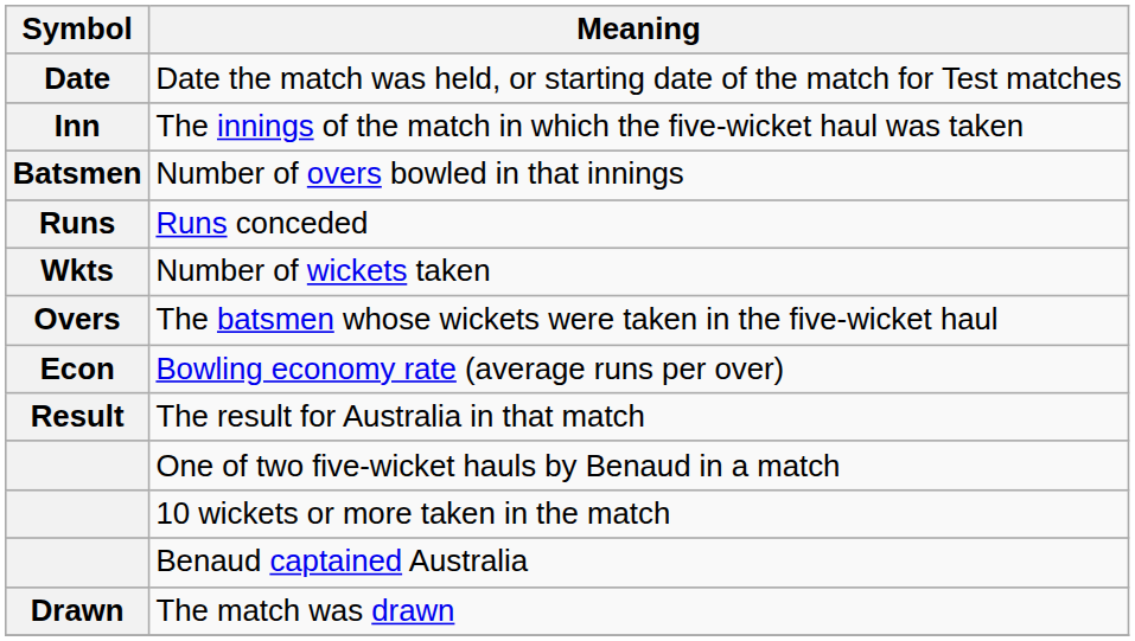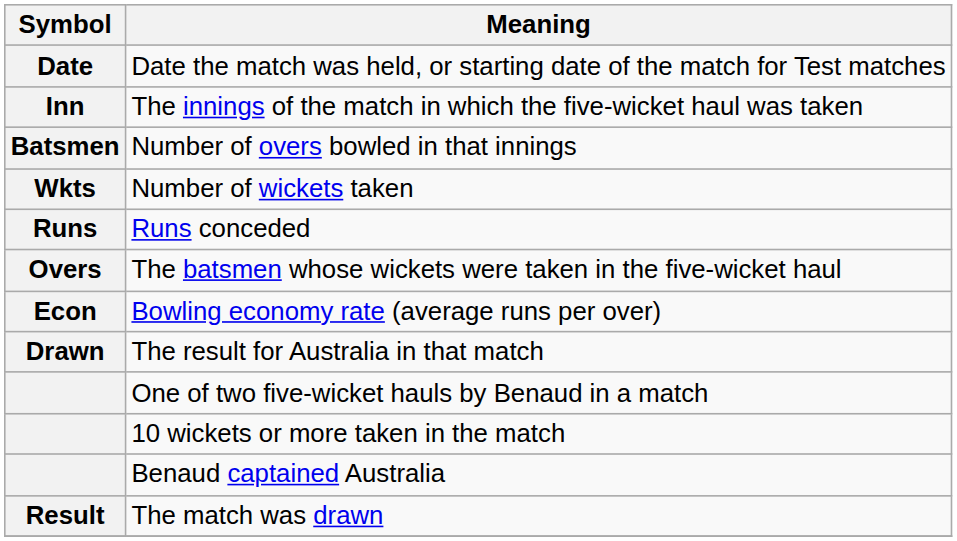rows swapped: Runs conceded <-> Number of wickets taken
The result for Australia in that match | Symbol: Result -> Drawn
The match was drawn | Symbol: Drawn -> Result
